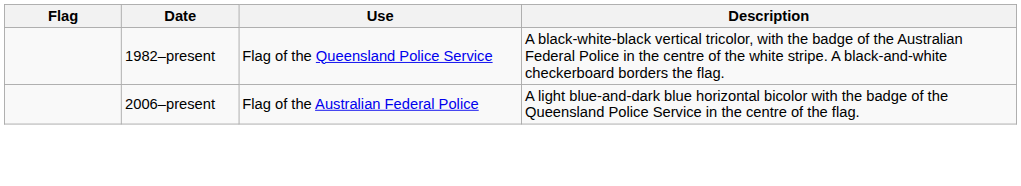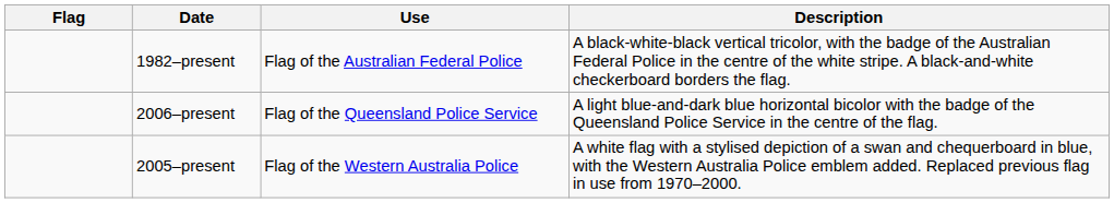1982–present | Use: Flag of the Queensland Police Service -> Flag of the Australian Federal Police
2006–present | Use: Flag of the Australian Federal Police -> Flag of the Queensland Police Service
+ row: 2005–present | Flag of the Western Australia Police | A white flag with a stylised depiction of a swan and chequerboard in blue, with the Western Australia Police emblem added. Replaced previous flag in use from 1970–2000.
